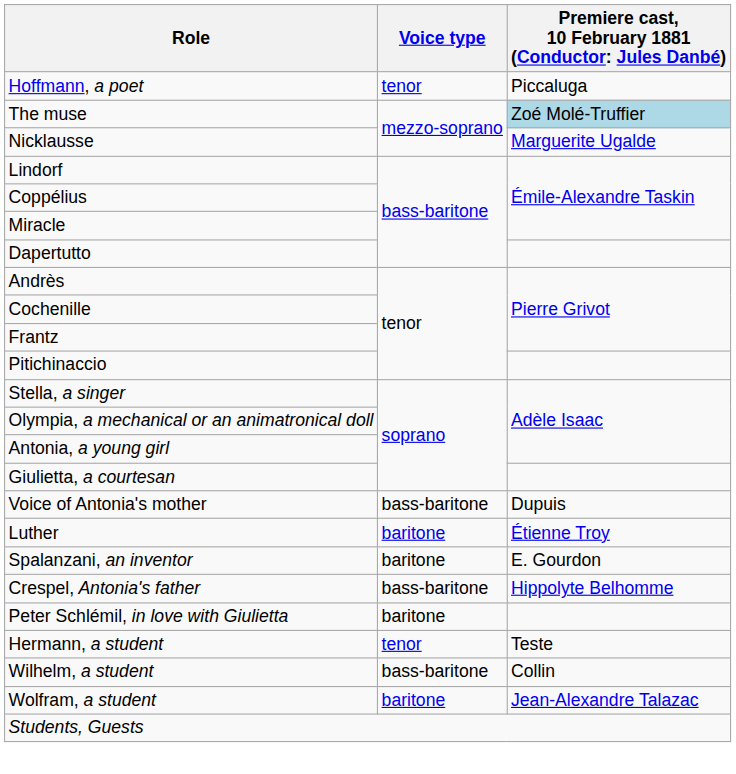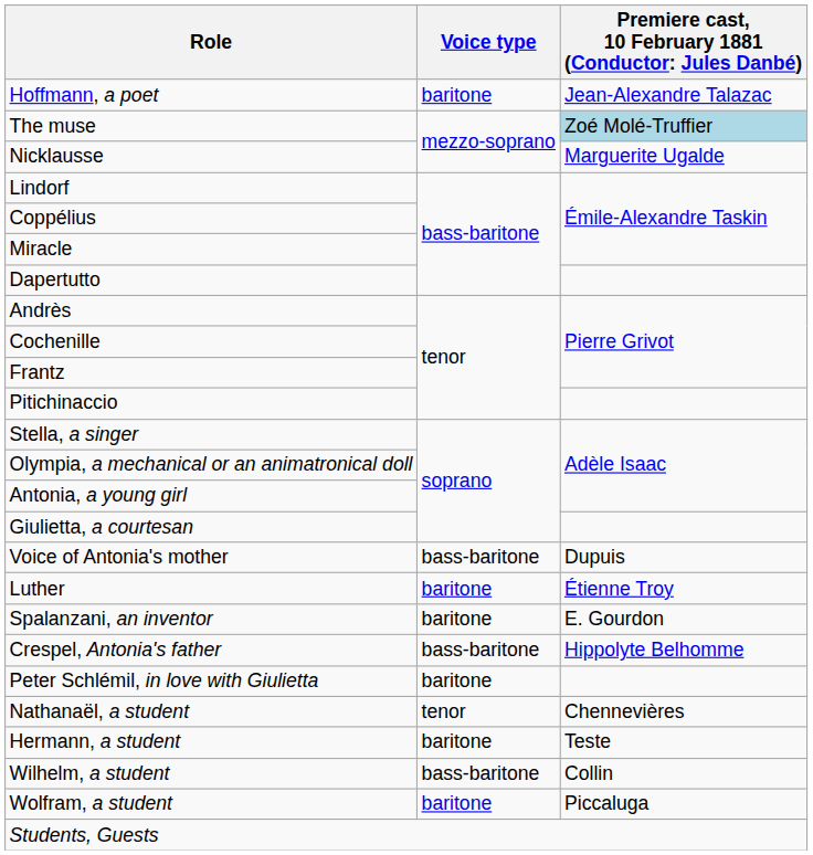Hoffmann, a poet | Voice type: tenor -> baritone
Hoffmann, a poet | column 3: Piccaluga -> Jean-Alexandre Talazac
+ row: Nathanaël, a student | tenor | Chennevières
Hermann, a student | Voice type: tenor -> baritone
Wolfram, a student | column 3: Jean-Alexandre Talazac -> Piccaluga
